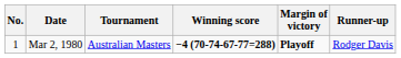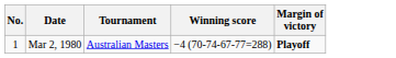- column: Runner-up | Rodger Davis
Mar 2, 1980 | Winning score: bold -> normal
